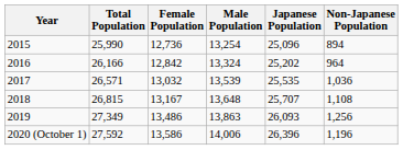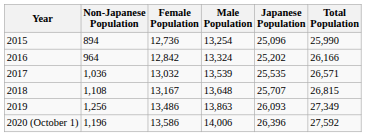columns swapped: Total Population <-> Non-Japanese Population
